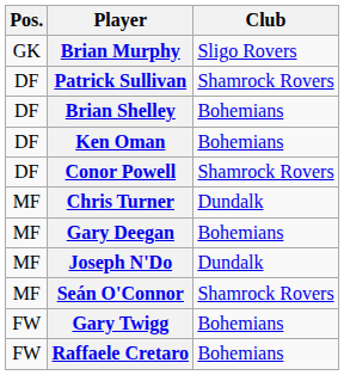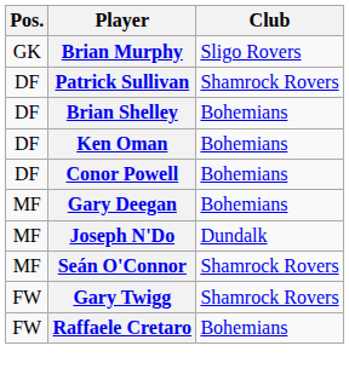Conor Powell | Club: Shamrock Rovers -> Bohemians
- row: MF | Chris Turner | Dundalk
Gary Twigg | Club: Bohemians -> Shamrock Rovers
